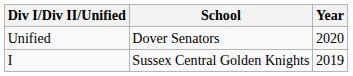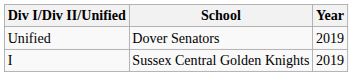Unified | Year: 2020 -> 2019
